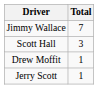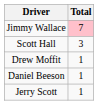Jimmy Wallace | Total: no background -> pink background
+ row: Daniel Beeson | 1
